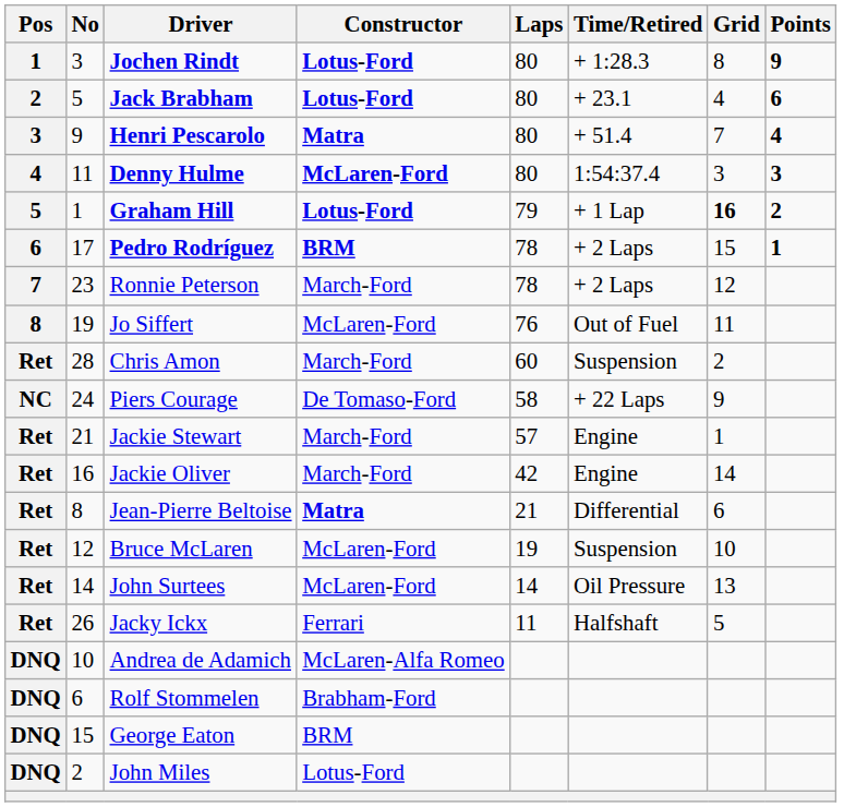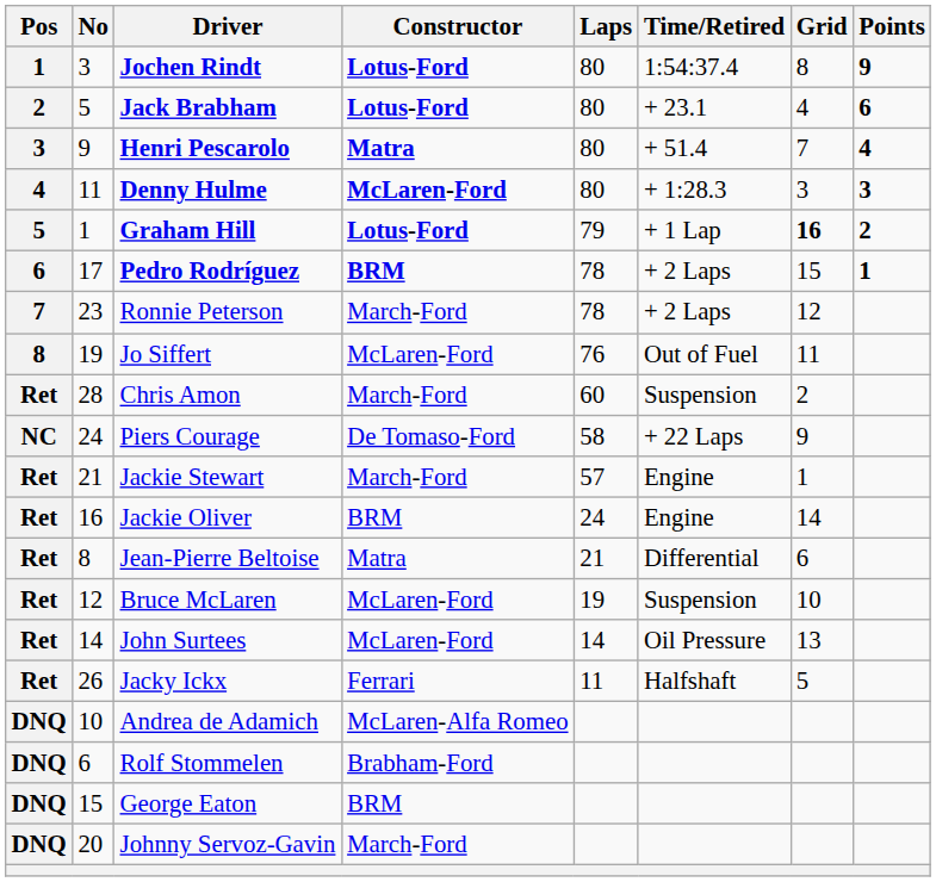Jochen Rindt | Time/Retired: + 1:28.3 -> 1:54:37.4
Denny Hulme | Time/Retired: 1:54:37.4 -> + 1:28.3
Jackie Oliver | Constructor: March-Ford -> BRM
Jackie Oliver | Laps: 42 -> 24
Jean-Pierre Beltoise | Constructor: bold -> normal
- row: DNQ | 2 | John Miles | Lotus-Ford
+ row: DNQ | 20 | Johnny Servoz-Gavin | March-Ford
